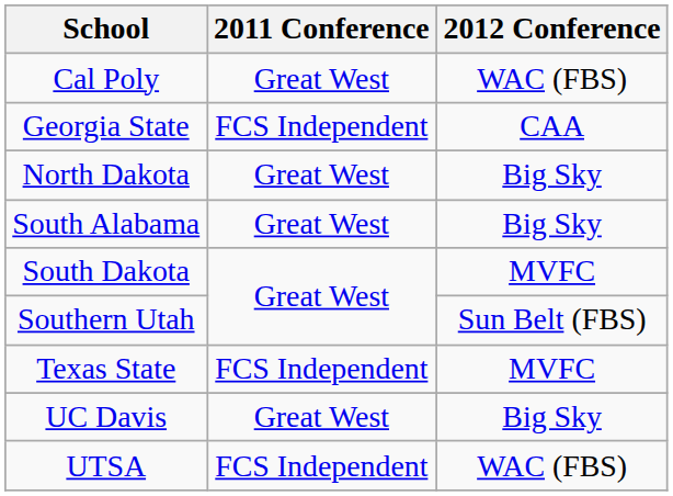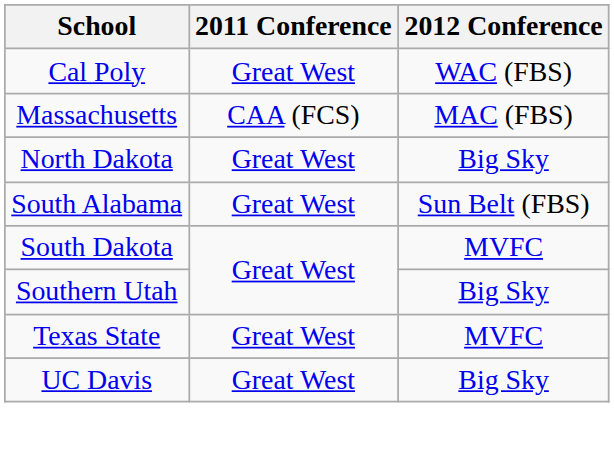- row: Georgia State | FCS Independent | CAA
+ row: Massachusetts | CAA (FCS) | MAC (FBS)
South Alabama | 2012 Conference: Big Sky -> Sun Belt (FBS)
Southern Utah | 2012 Conference: Sun Belt (FBS) -> Big Sky
Texas State | 2011 Conference: FCS Independent -> Great West
- row: UTSA | FCS Independent | WAC (FBS)
